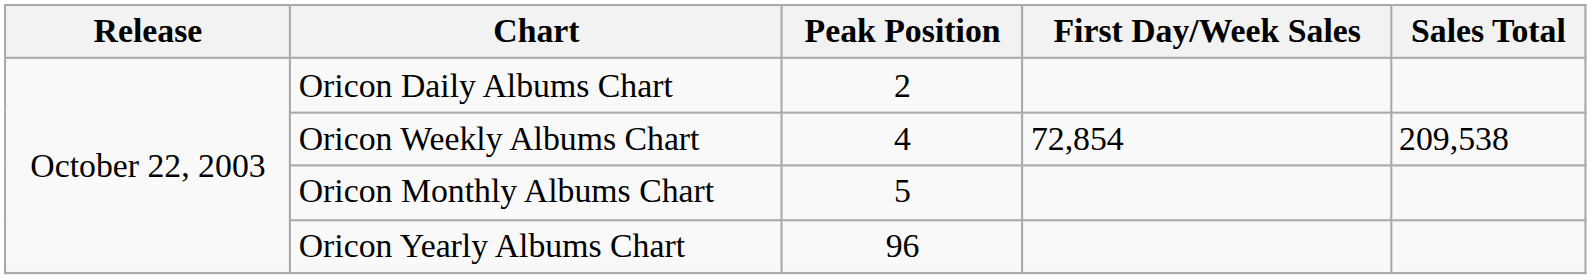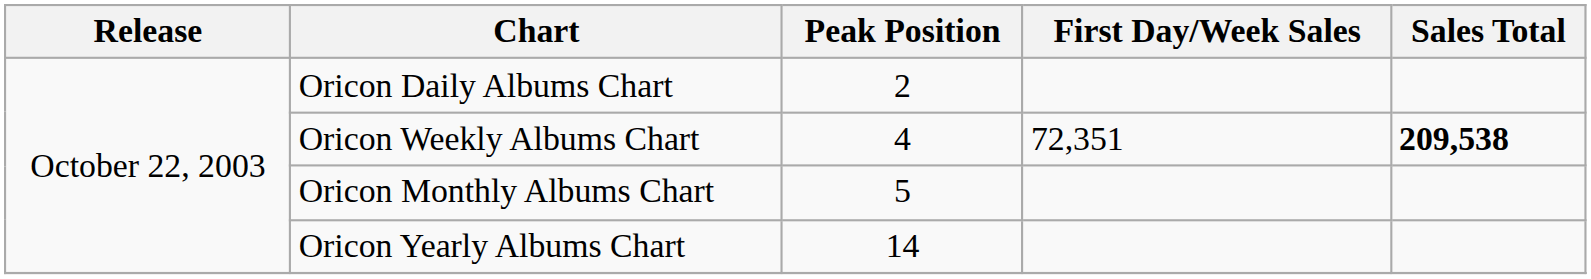Oricon Weekly Albums Chart | First Day/Week Sales: 72,854 -> 72,351
Oricon Weekly Albums Chart | Sales Total: normal -> bold
Oricon Yearly Albums Chart | Peak Position: 96 -> 14
